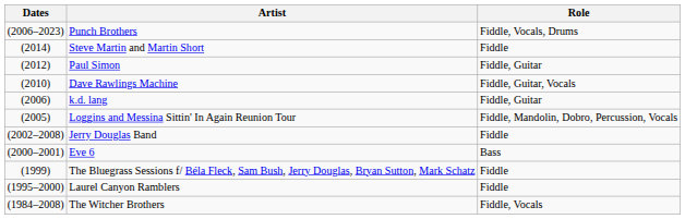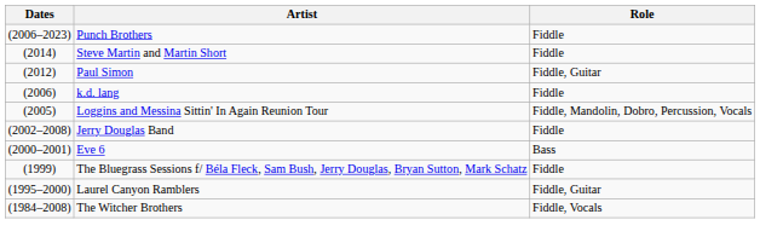Punch Brothers | Role: Fiddle, Vocals, Drums -> Fiddle
- row: (2010) | Dave Rawlings Machine | Fiddle, Guitar, Vocals
k.d. lang | Role: Fiddle, Guitar -> Fiddle
Laurel Canyon Ramblers | Role: Fiddle -> Fiddle, Guitar
